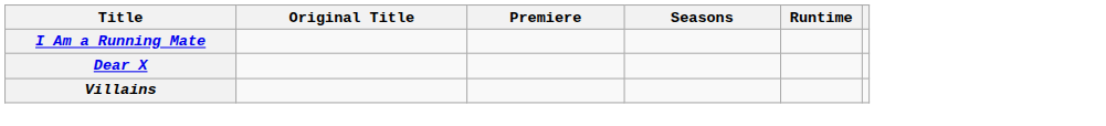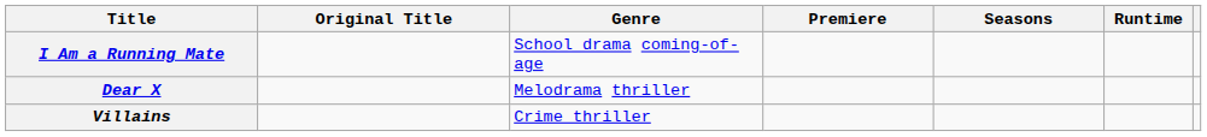+ column: Genre | School drama coming-of-age | Melodrama thriller | Crime thriller
